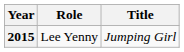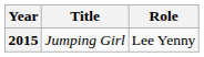columns swapped: Title <-> Role
